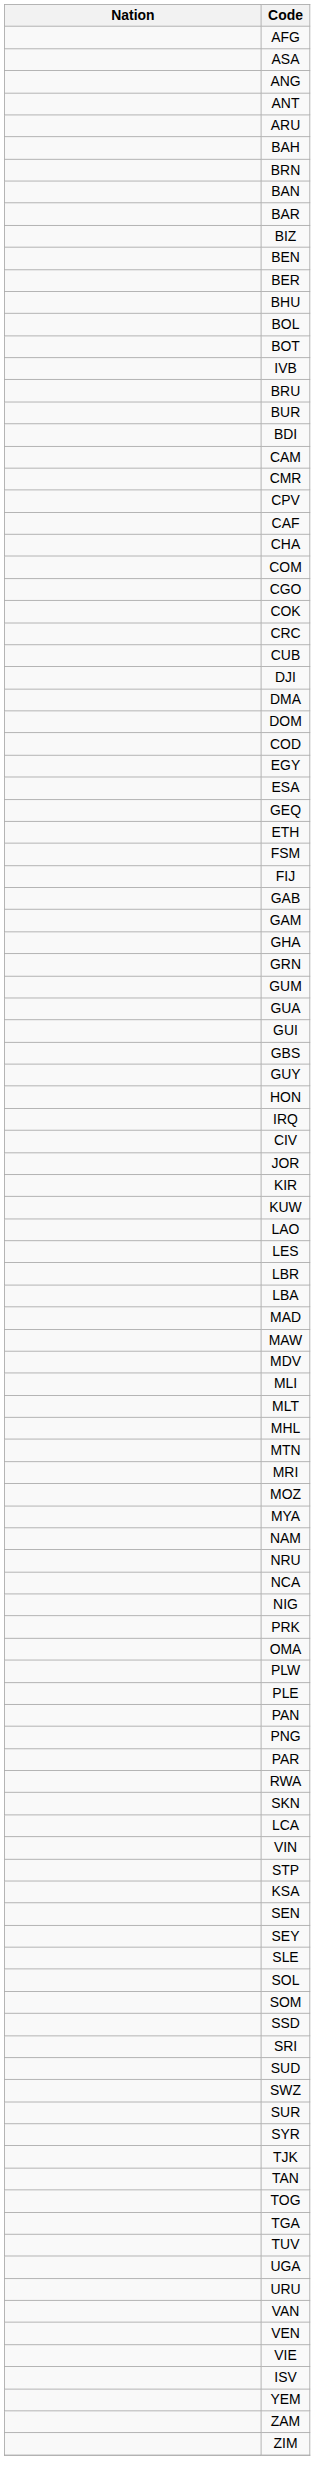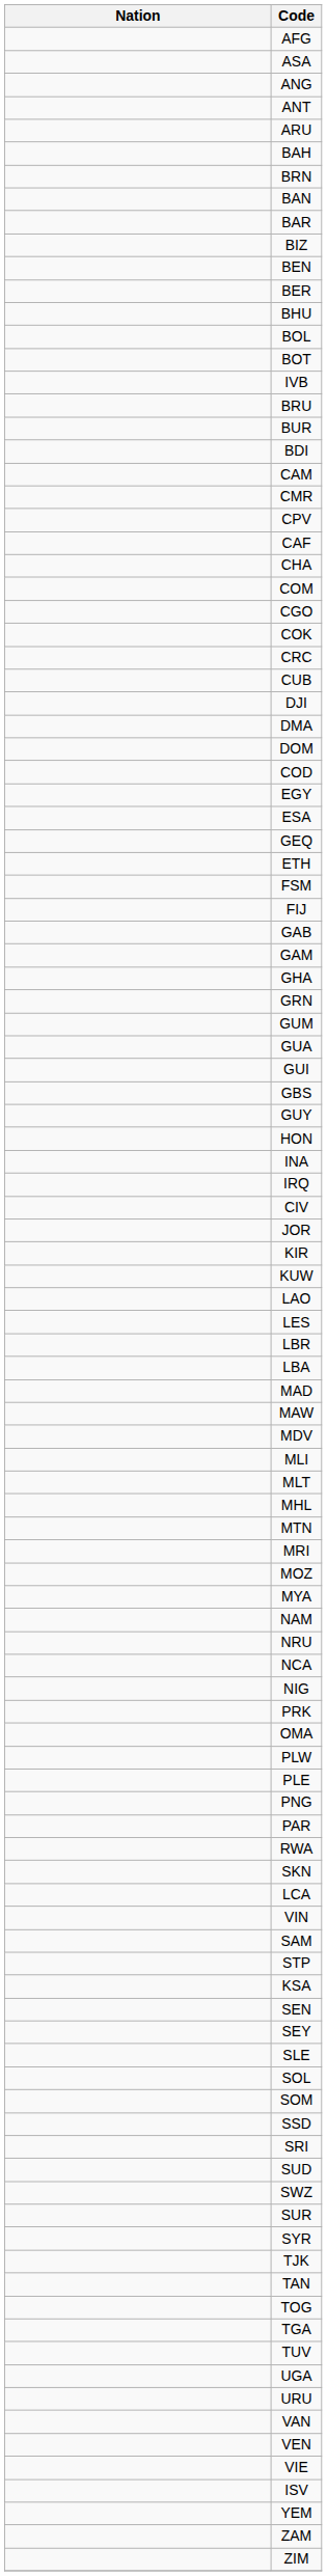+ row: INA
- row: PAN
+ row: SAM
